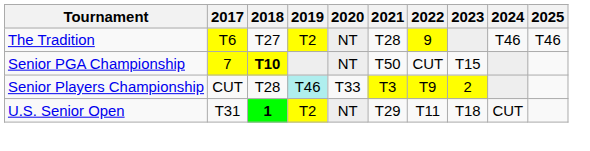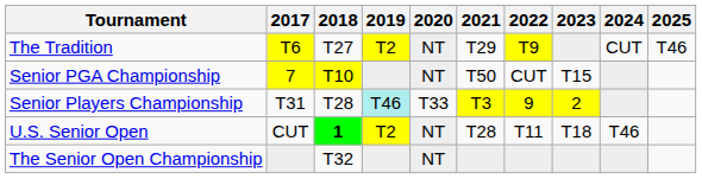The Tradition | 2021: T28 -> T29
The Tradition | 2022: 9 -> T9
The Tradition | 2024: T46 -> CUT
Senior PGA Championship | 2018: bold -> normal
Senior Players Championship | 2017: CUT -> T31
Senior Players Championship | 2022: T9 -> 9
U.S. Senior Open | 2017: T31 -> CUT
U.S. Senior Open | 2021: T29 -> T28
U.S. Senior Open | 2024: CUT -> T46
+ row: The Senior Open Championship | T32 | NT
